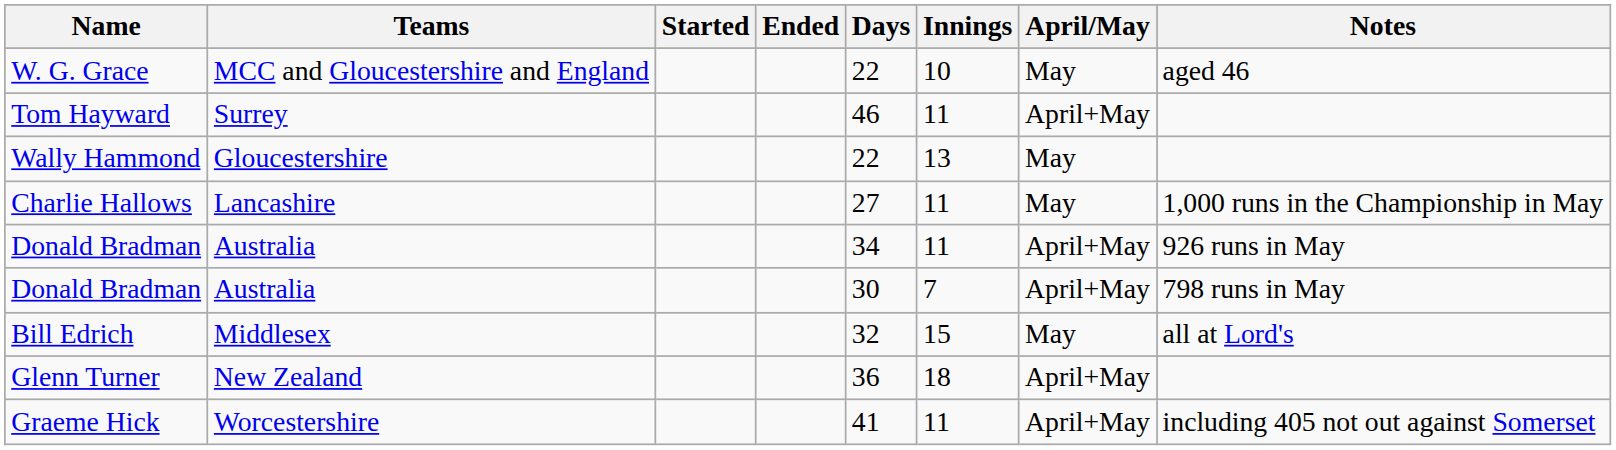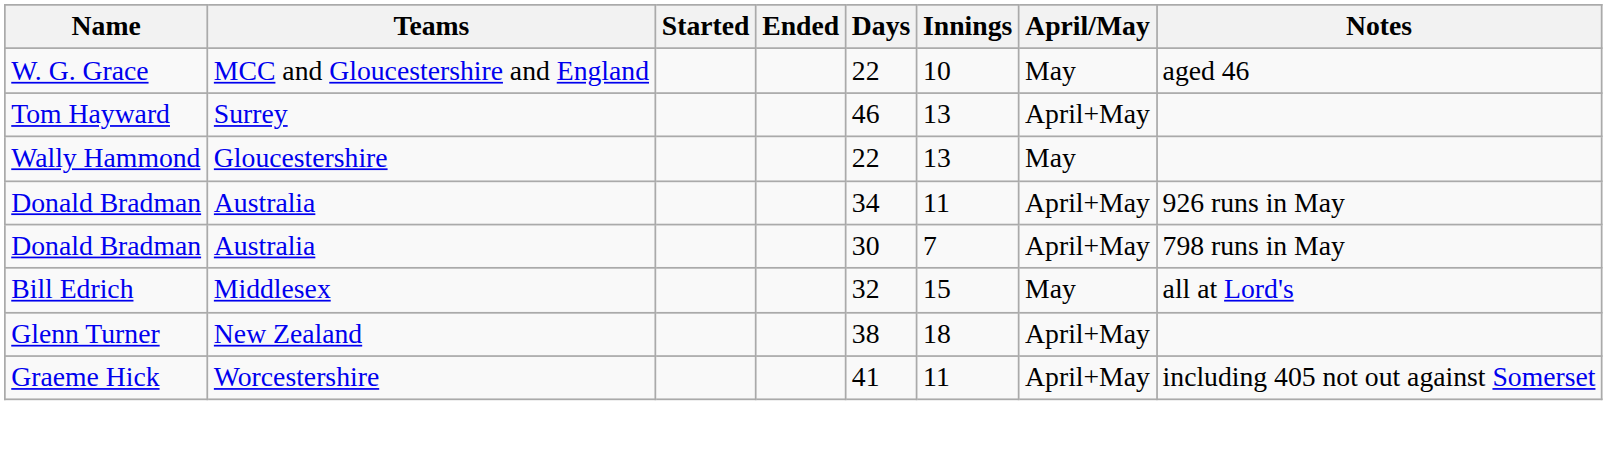Tom Hayward | Innings: 11 -> 13
- row: Charlie Hallows | Lancashire | 27 | 11 | May | 1,000 runs in the Championship in May
Glenn Turner | Days: 36 -> 38
